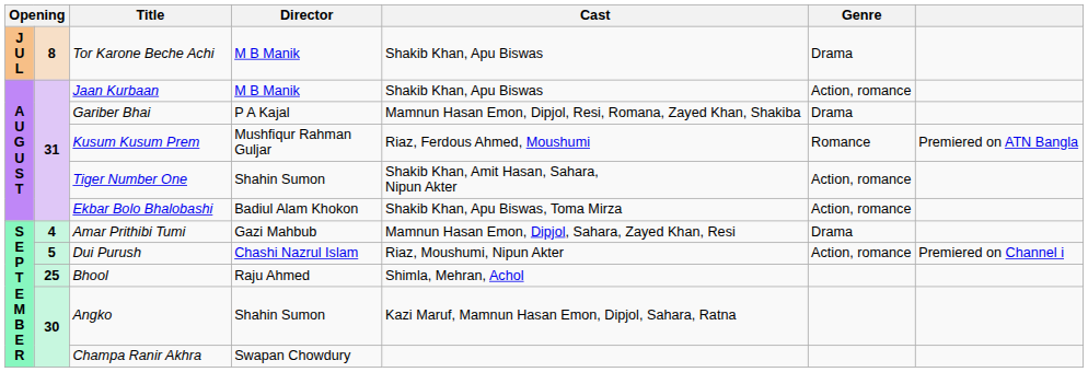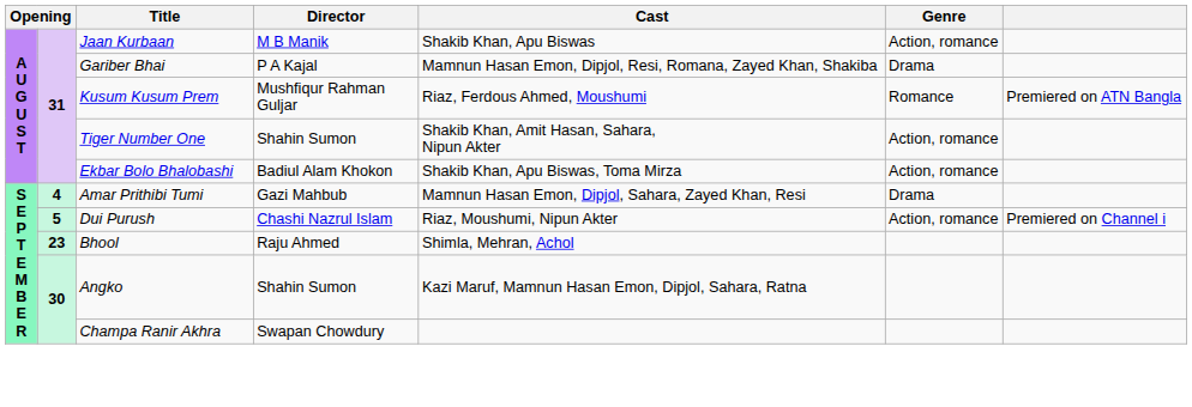- row: J U L | 8 | Tor Karone Beche Achi | M B Manik | Shakib Khan, Apu Biswas | Drama
Bhool | column 2: 25 -> 23
